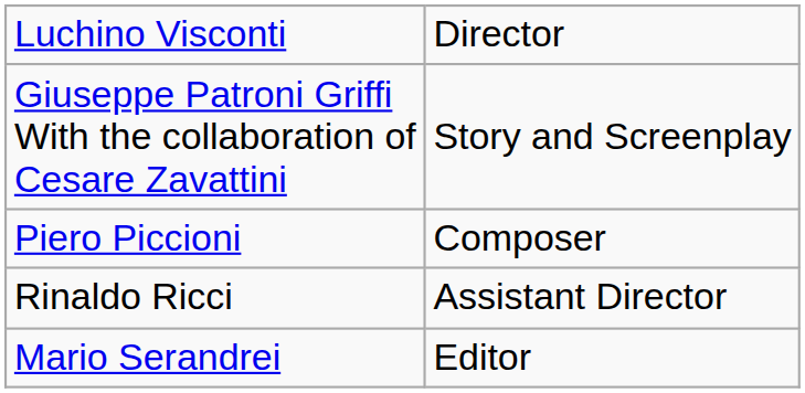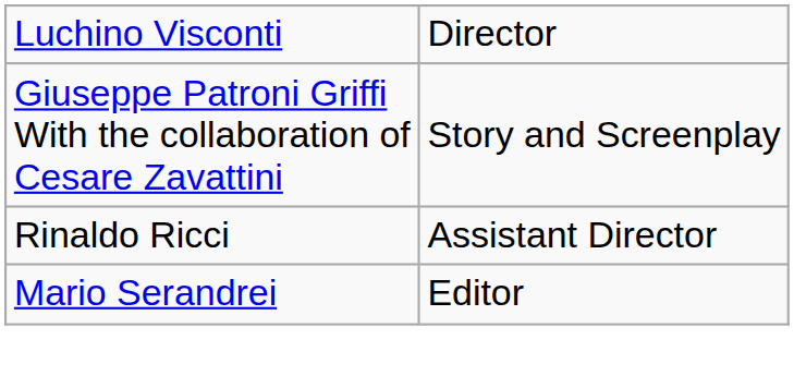- row: Piero Piccioni | Composer
